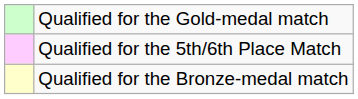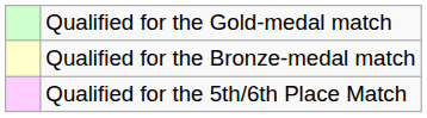rows swapped: Qualified for the Bronze-medal match <-> Qualified for the 5th/6th Place Match
